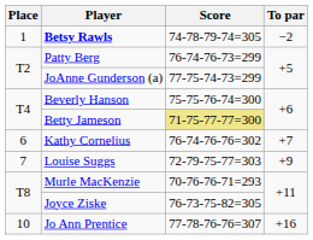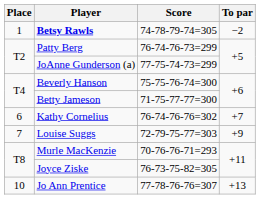Betty Jameson | Score: khaki background -> no background
Jo Ann Prentice | To par: +16 -> +13
